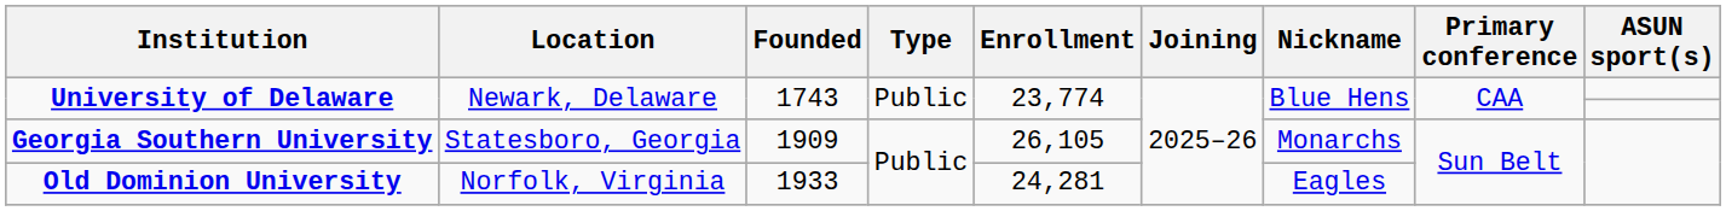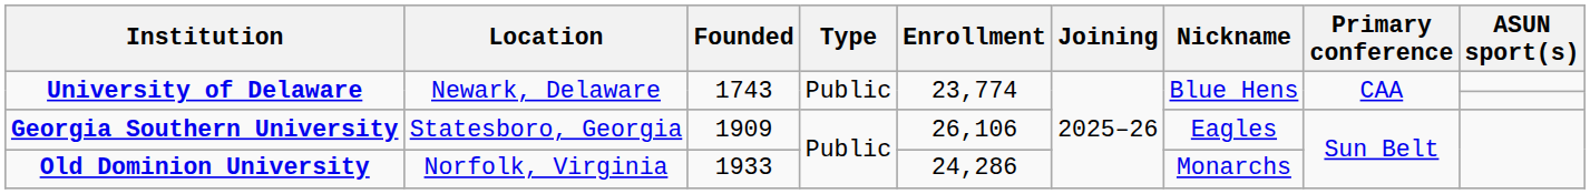Georgia Southern University | Enrollment: 26,105 -> 26,106
Georgia Southern University | Nickname: Monarchs -> Eagles
Old Dominion University | Enrollment: 24,281 -> 24,286
Old Dominion University | Nickname: Eagles -> Monarchs
